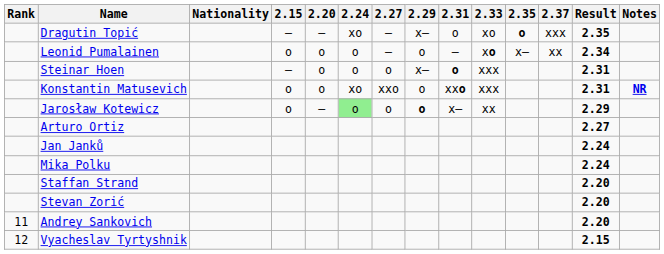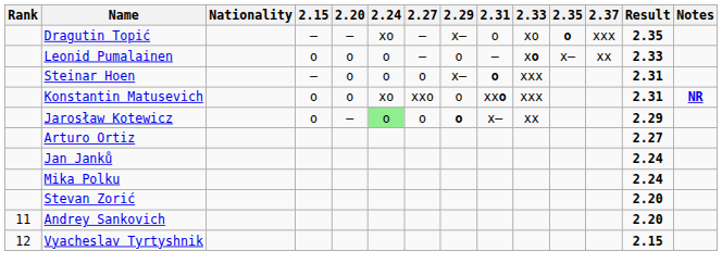Leonid Pumalainen | Result: 2.34 -> 2.33
- row: Staffan Strand | 2.20
